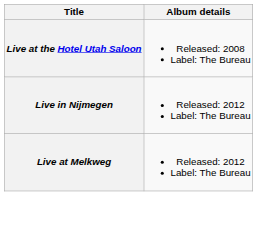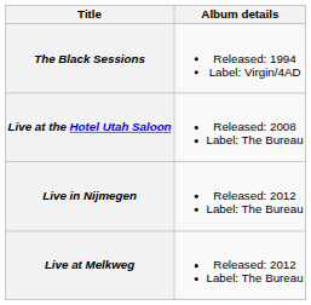+ row: The Black Sessions | Released: 1994 Label: Virgin/4AD
